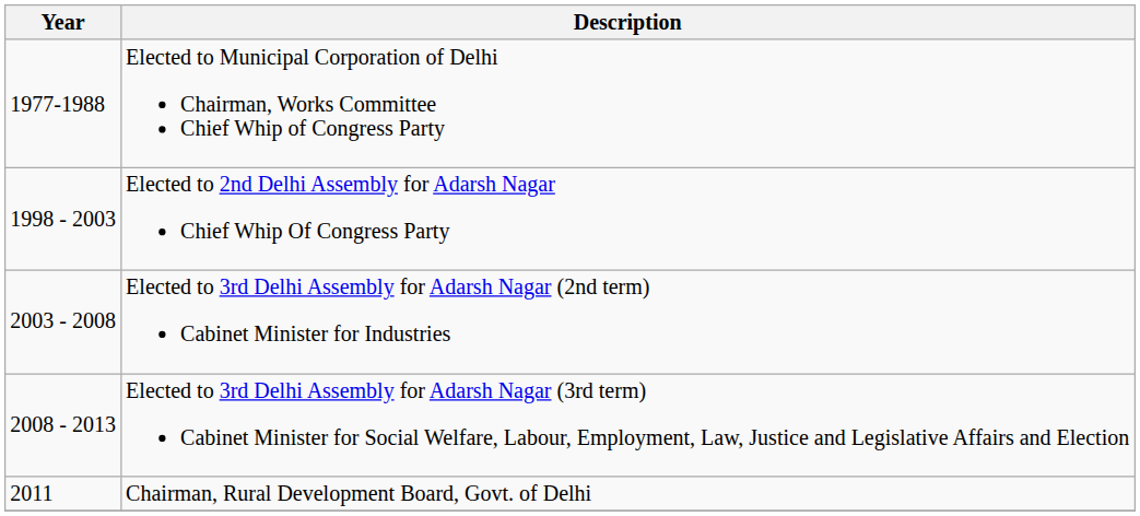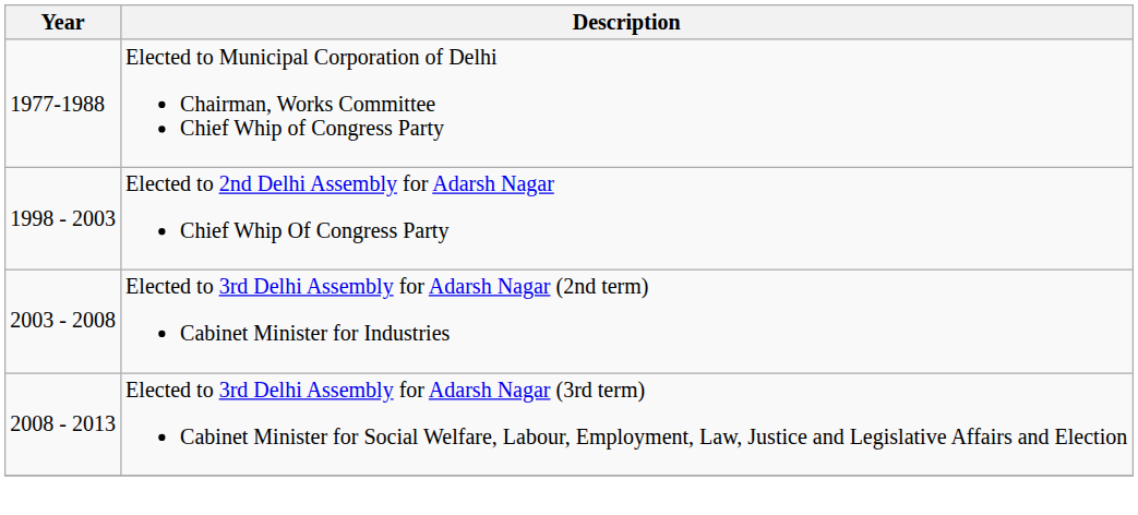- row: 2011 | Chairman, Rural Development Board, Govt. of Delhi
